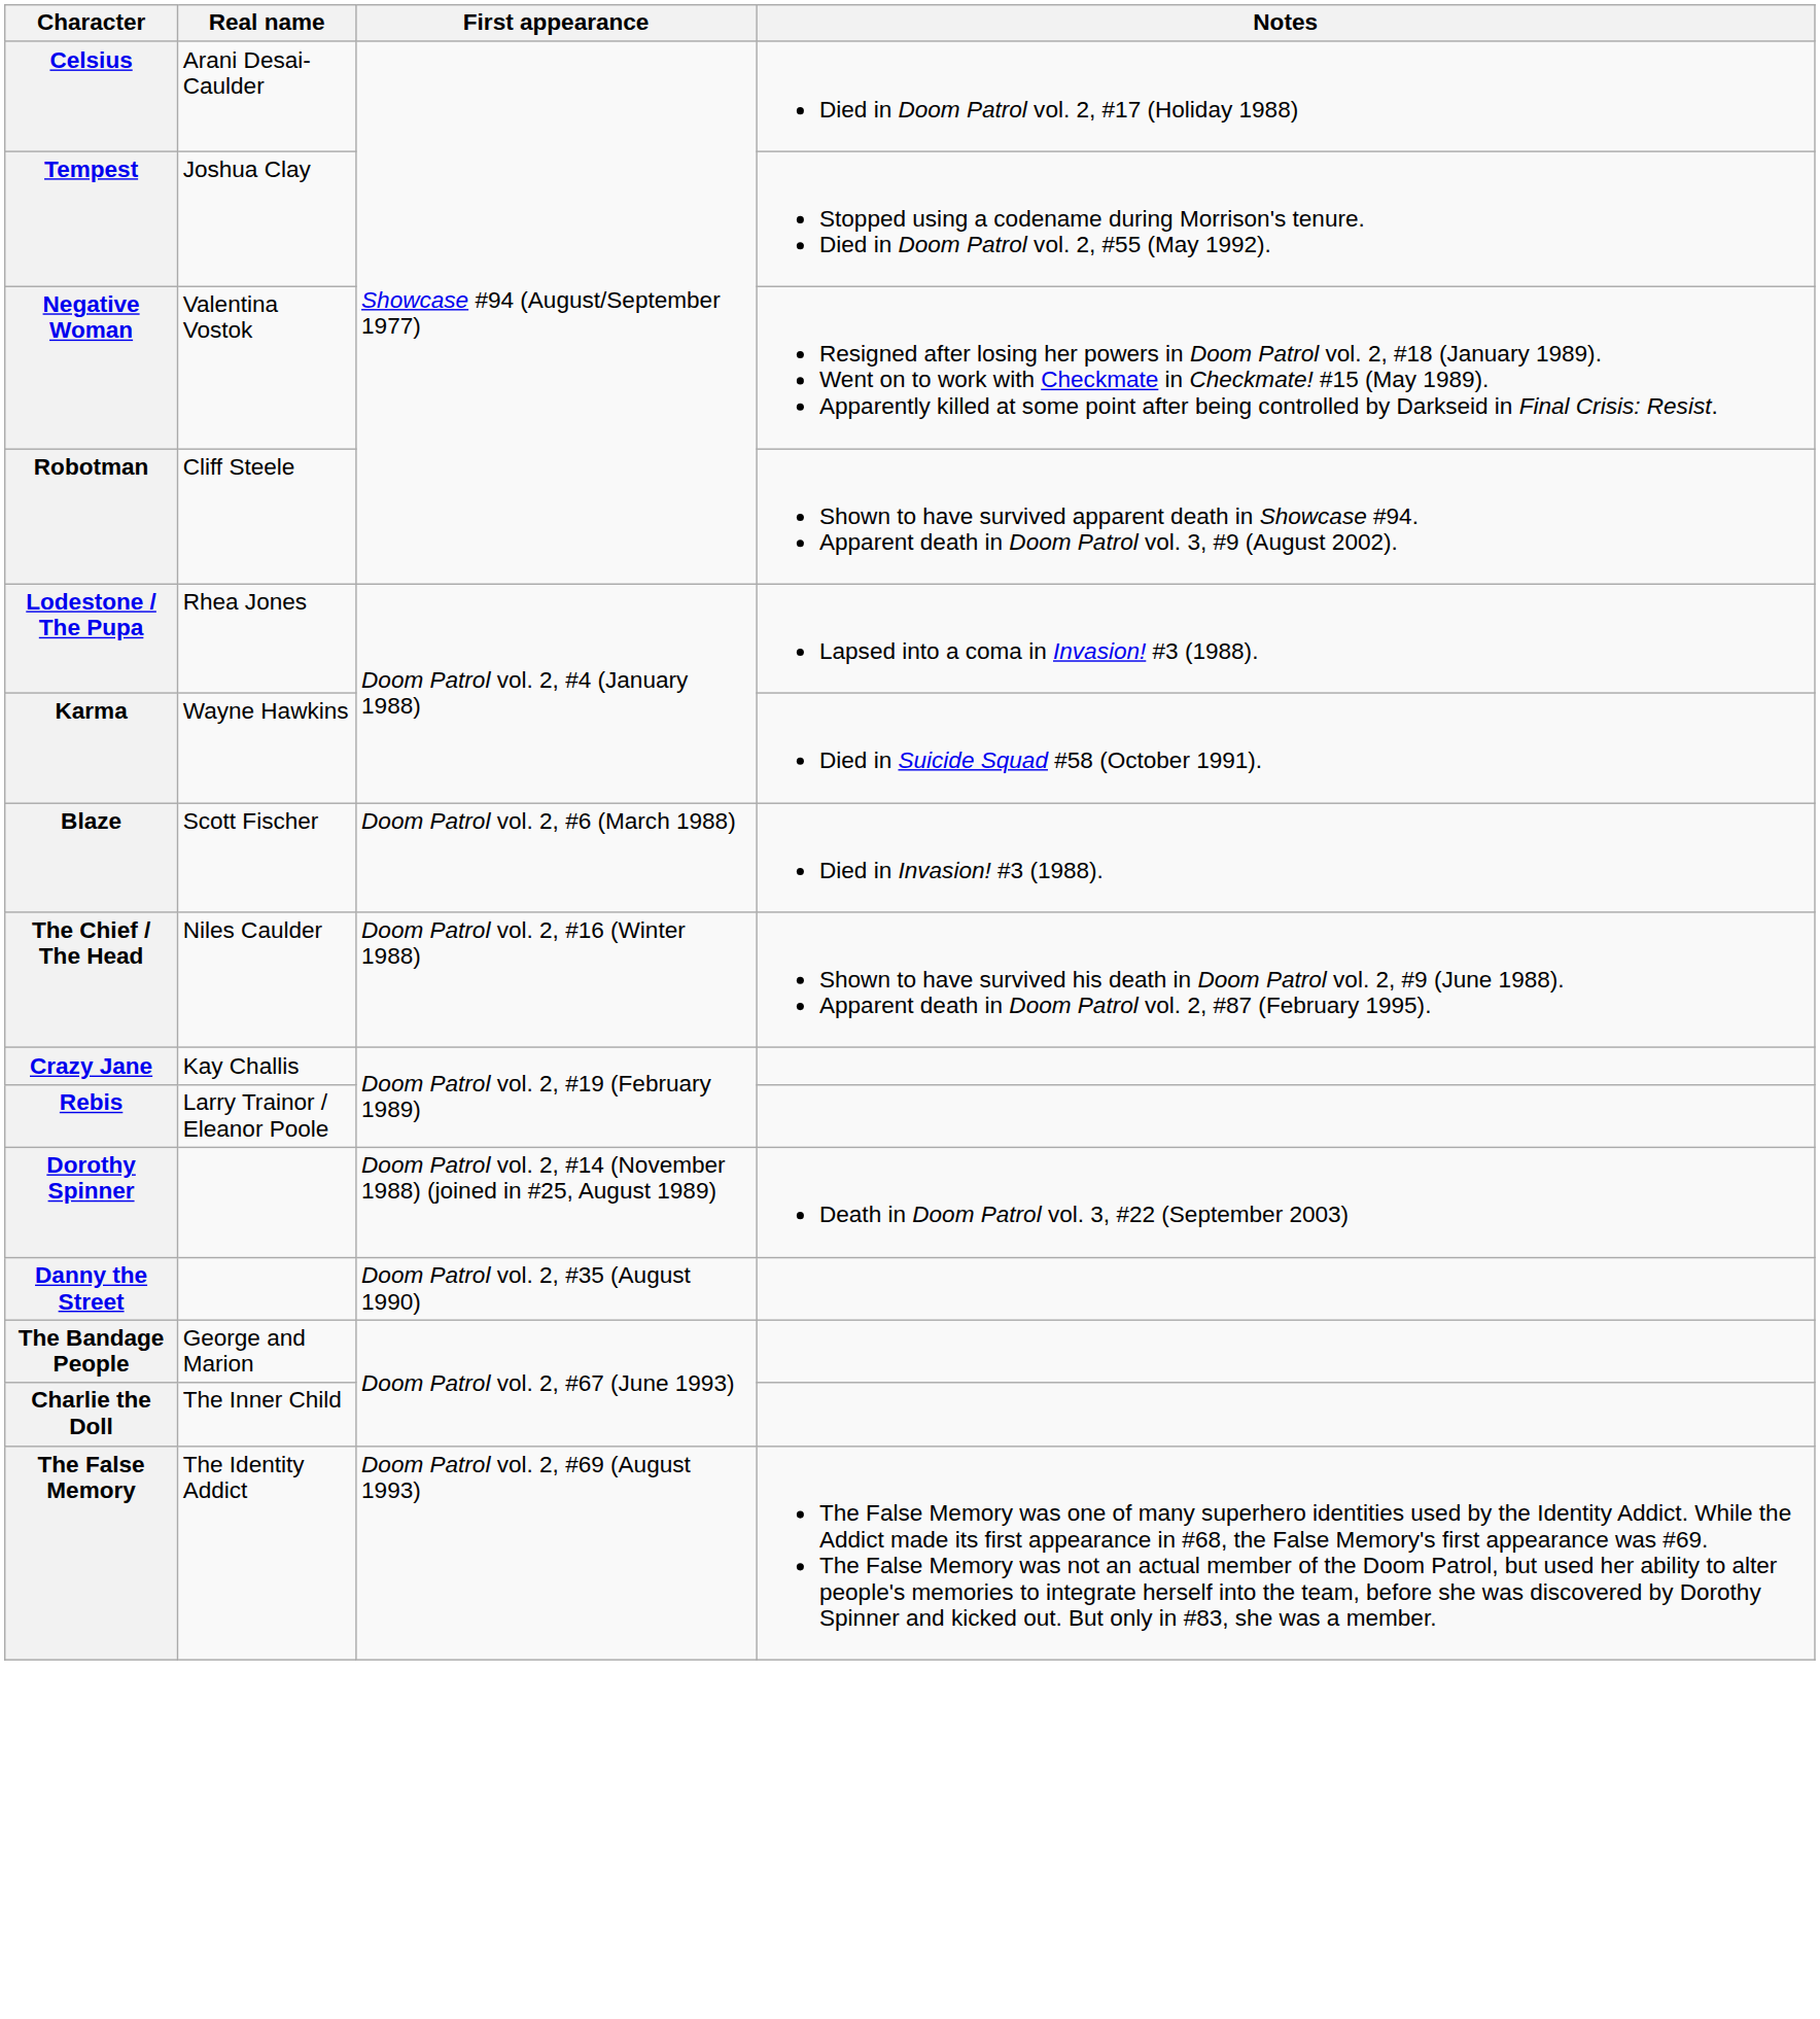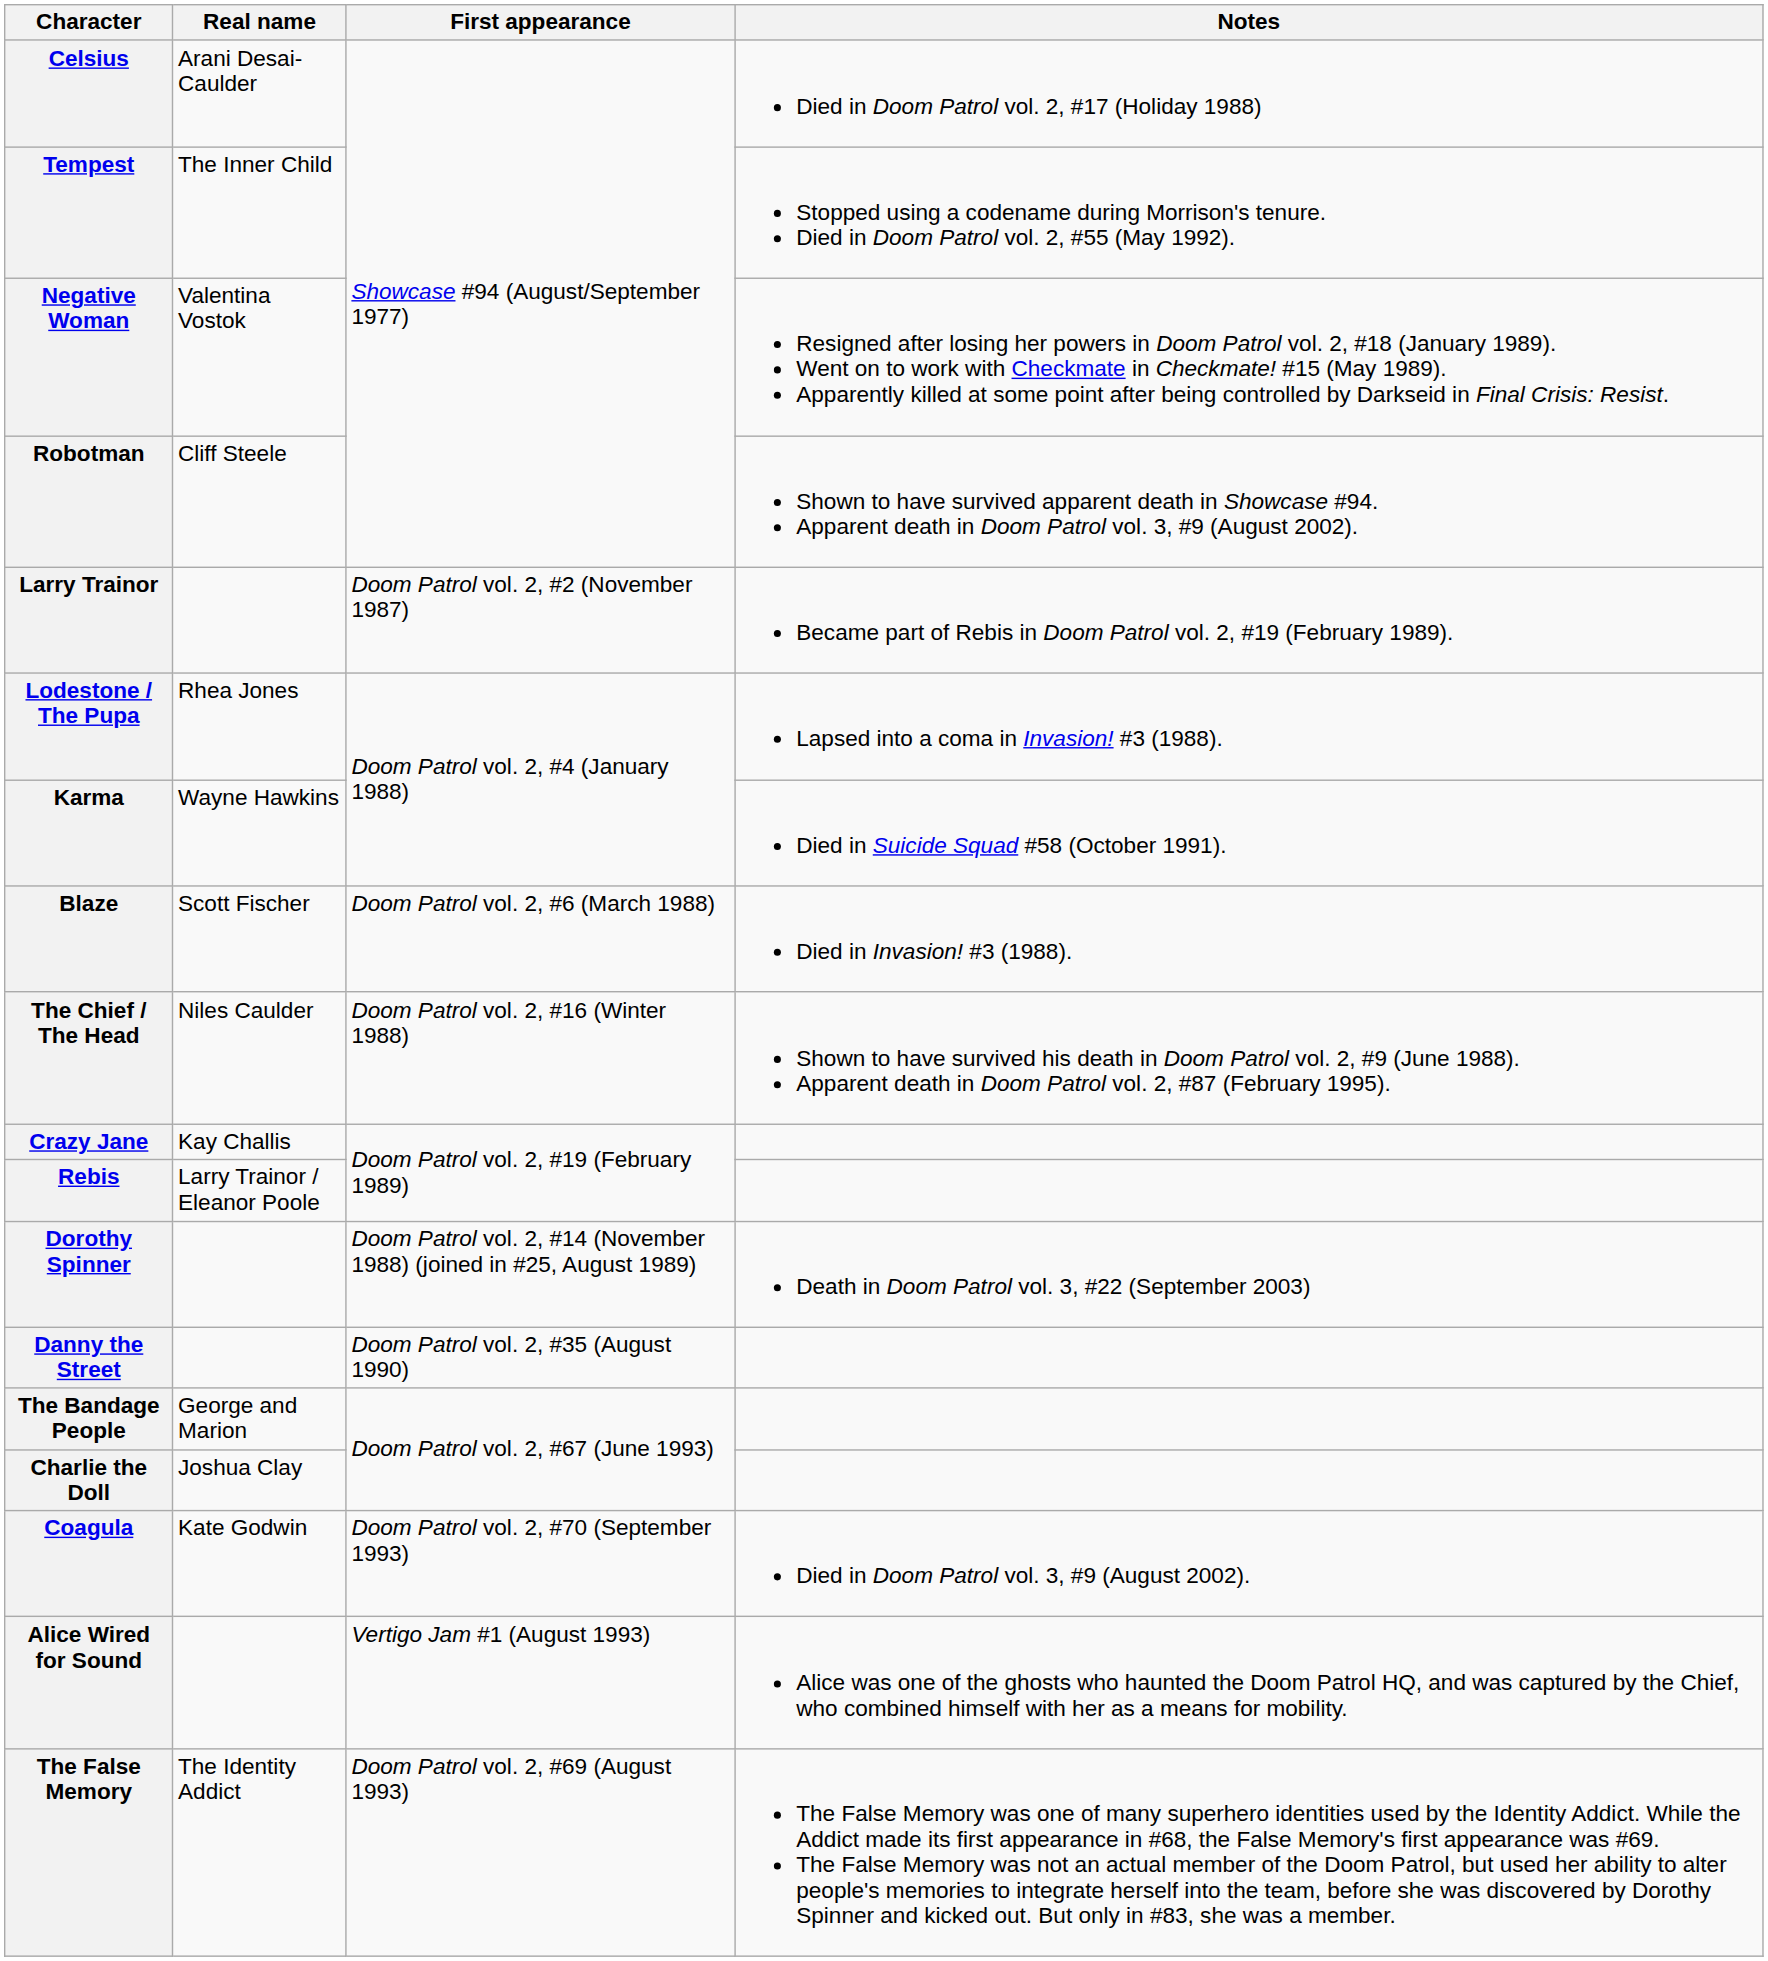Tempest | Real name: Joshua Clay -> The Inner Child
+ row: Larry Trainor | Doom Patrol vol. 2, #2 (November 1987) | Became part of Rebis in Doom Patrol vol. 2, #19 (February 1989).
Charlie the Doll | Real name: The Inner Child -> Joshua Clay
+ row: Coagula | Kate Godwin | Doom Patrol vol. 2, #70 (September 1993) | Died in Doom Patrol vol. 3, #9 (August 2002).
+ row: Alice Wired for Sound | Vertigo Jam #1 (August 1993) | Alice was one of the ghosts who haunted the Doom Patrol HQ, and was captured by the Chief, who combined himself with her as a means for mobility.
